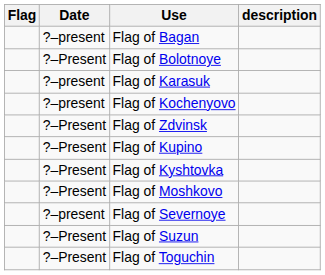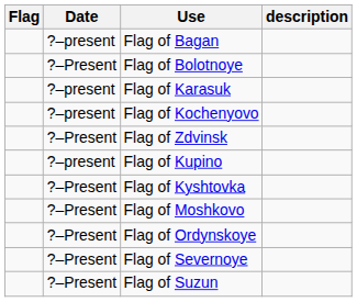Flag of Kupino | Date: ?–Present -> ?–present
+ row: ?–Present | Flag of Ordynskoye
Flag of Severnoye | Date: ?–present -> ?–Present
- row: ?–Present | Flag of Toguchin
